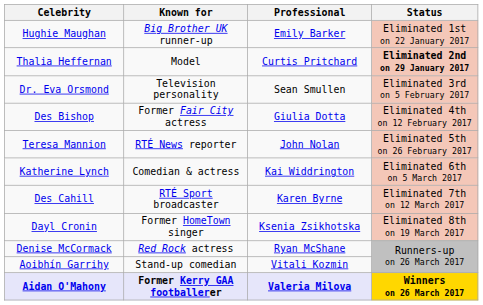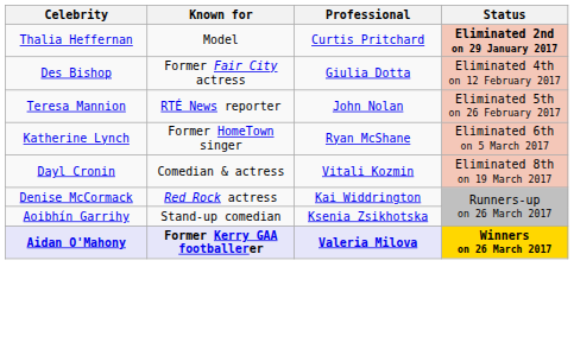- row: Hughie Maughan | Big Brother UK runner-up | Emily Barker | Eliminated 1st on 22 January 2017
- row: Dr. Eva Orsmond | Television personality | Sean Smullen | Eliminated 3rd on 5 February 2017
Katherine Lynch | Known for: Comedian & actress -> Former HomeTown singer
Katherine Lynch | Professional: Kai Widdrington -> Ryan McShane
- row: Des Cahill | RTÉ Sport broadcaster | Karen Byrne | Eliminated 7th on 12 March 2017
Dayl Cronin | Known for: Former HomeTown singer -> Comedian & actress
Dayl Cronin | Professional: Ksenia Zsikhotska -> Vitali Kozmin
Denise McCormack | Professional: Ryan McShane -> Kai Widdrington
Aoibhín Garrihy | Professional: Vitali Kozmin -> Ksenia Zsikhotska
